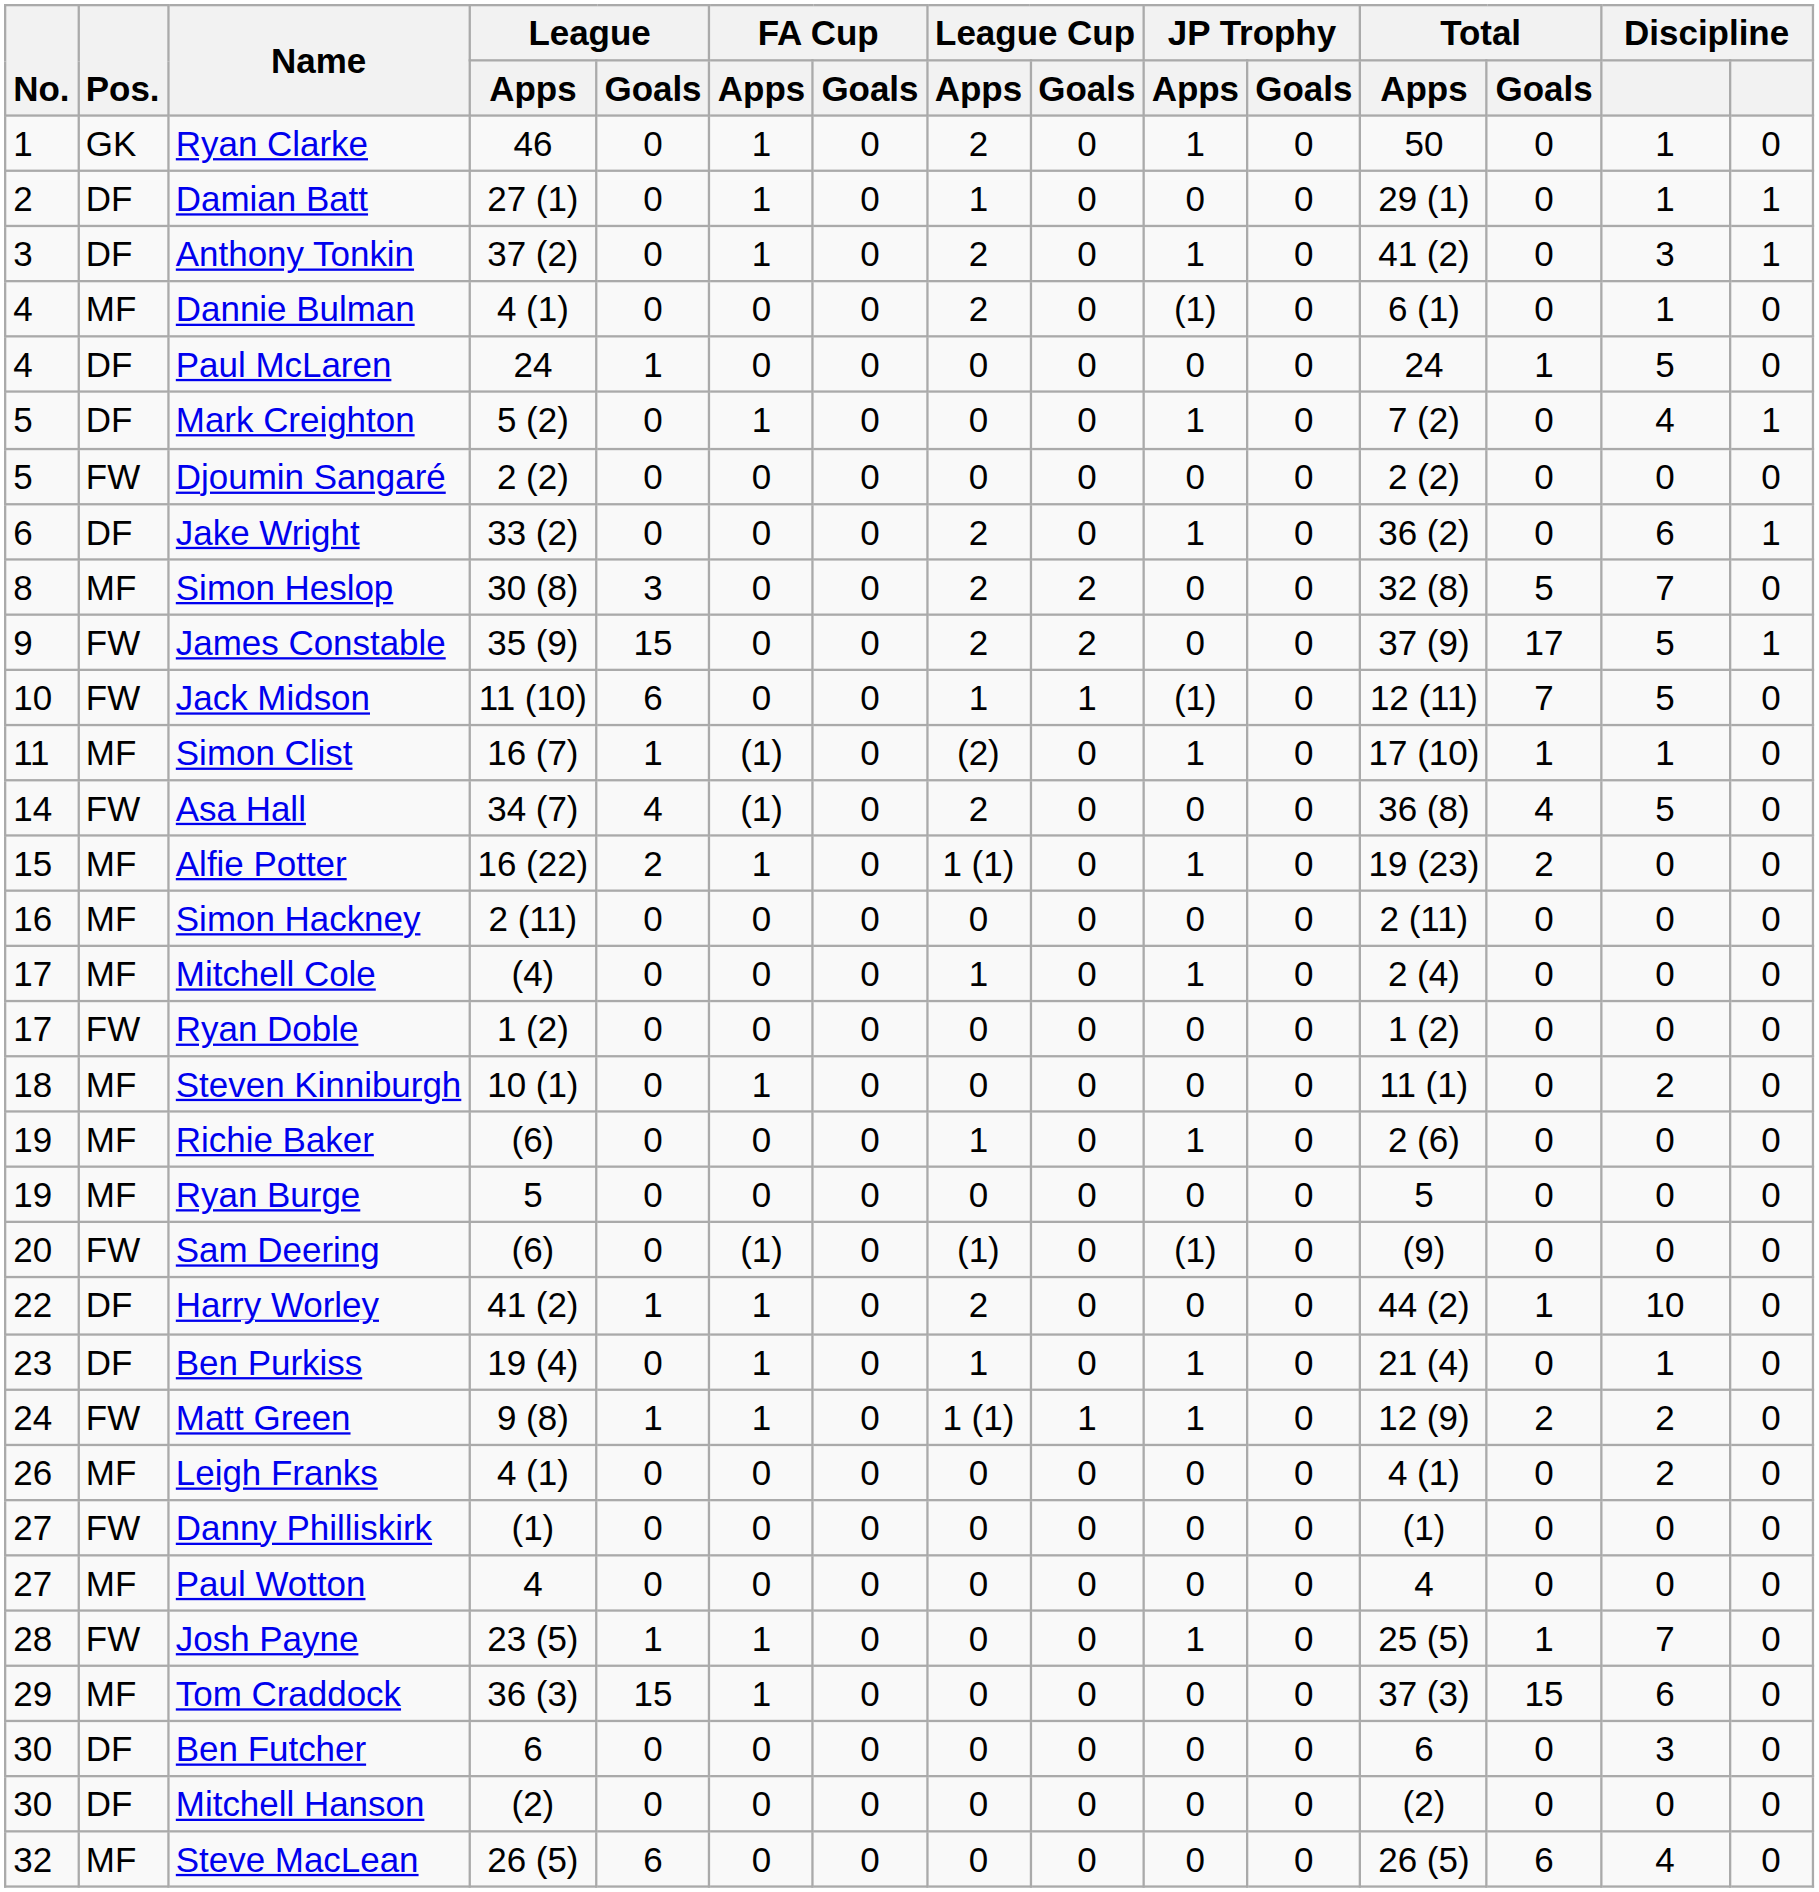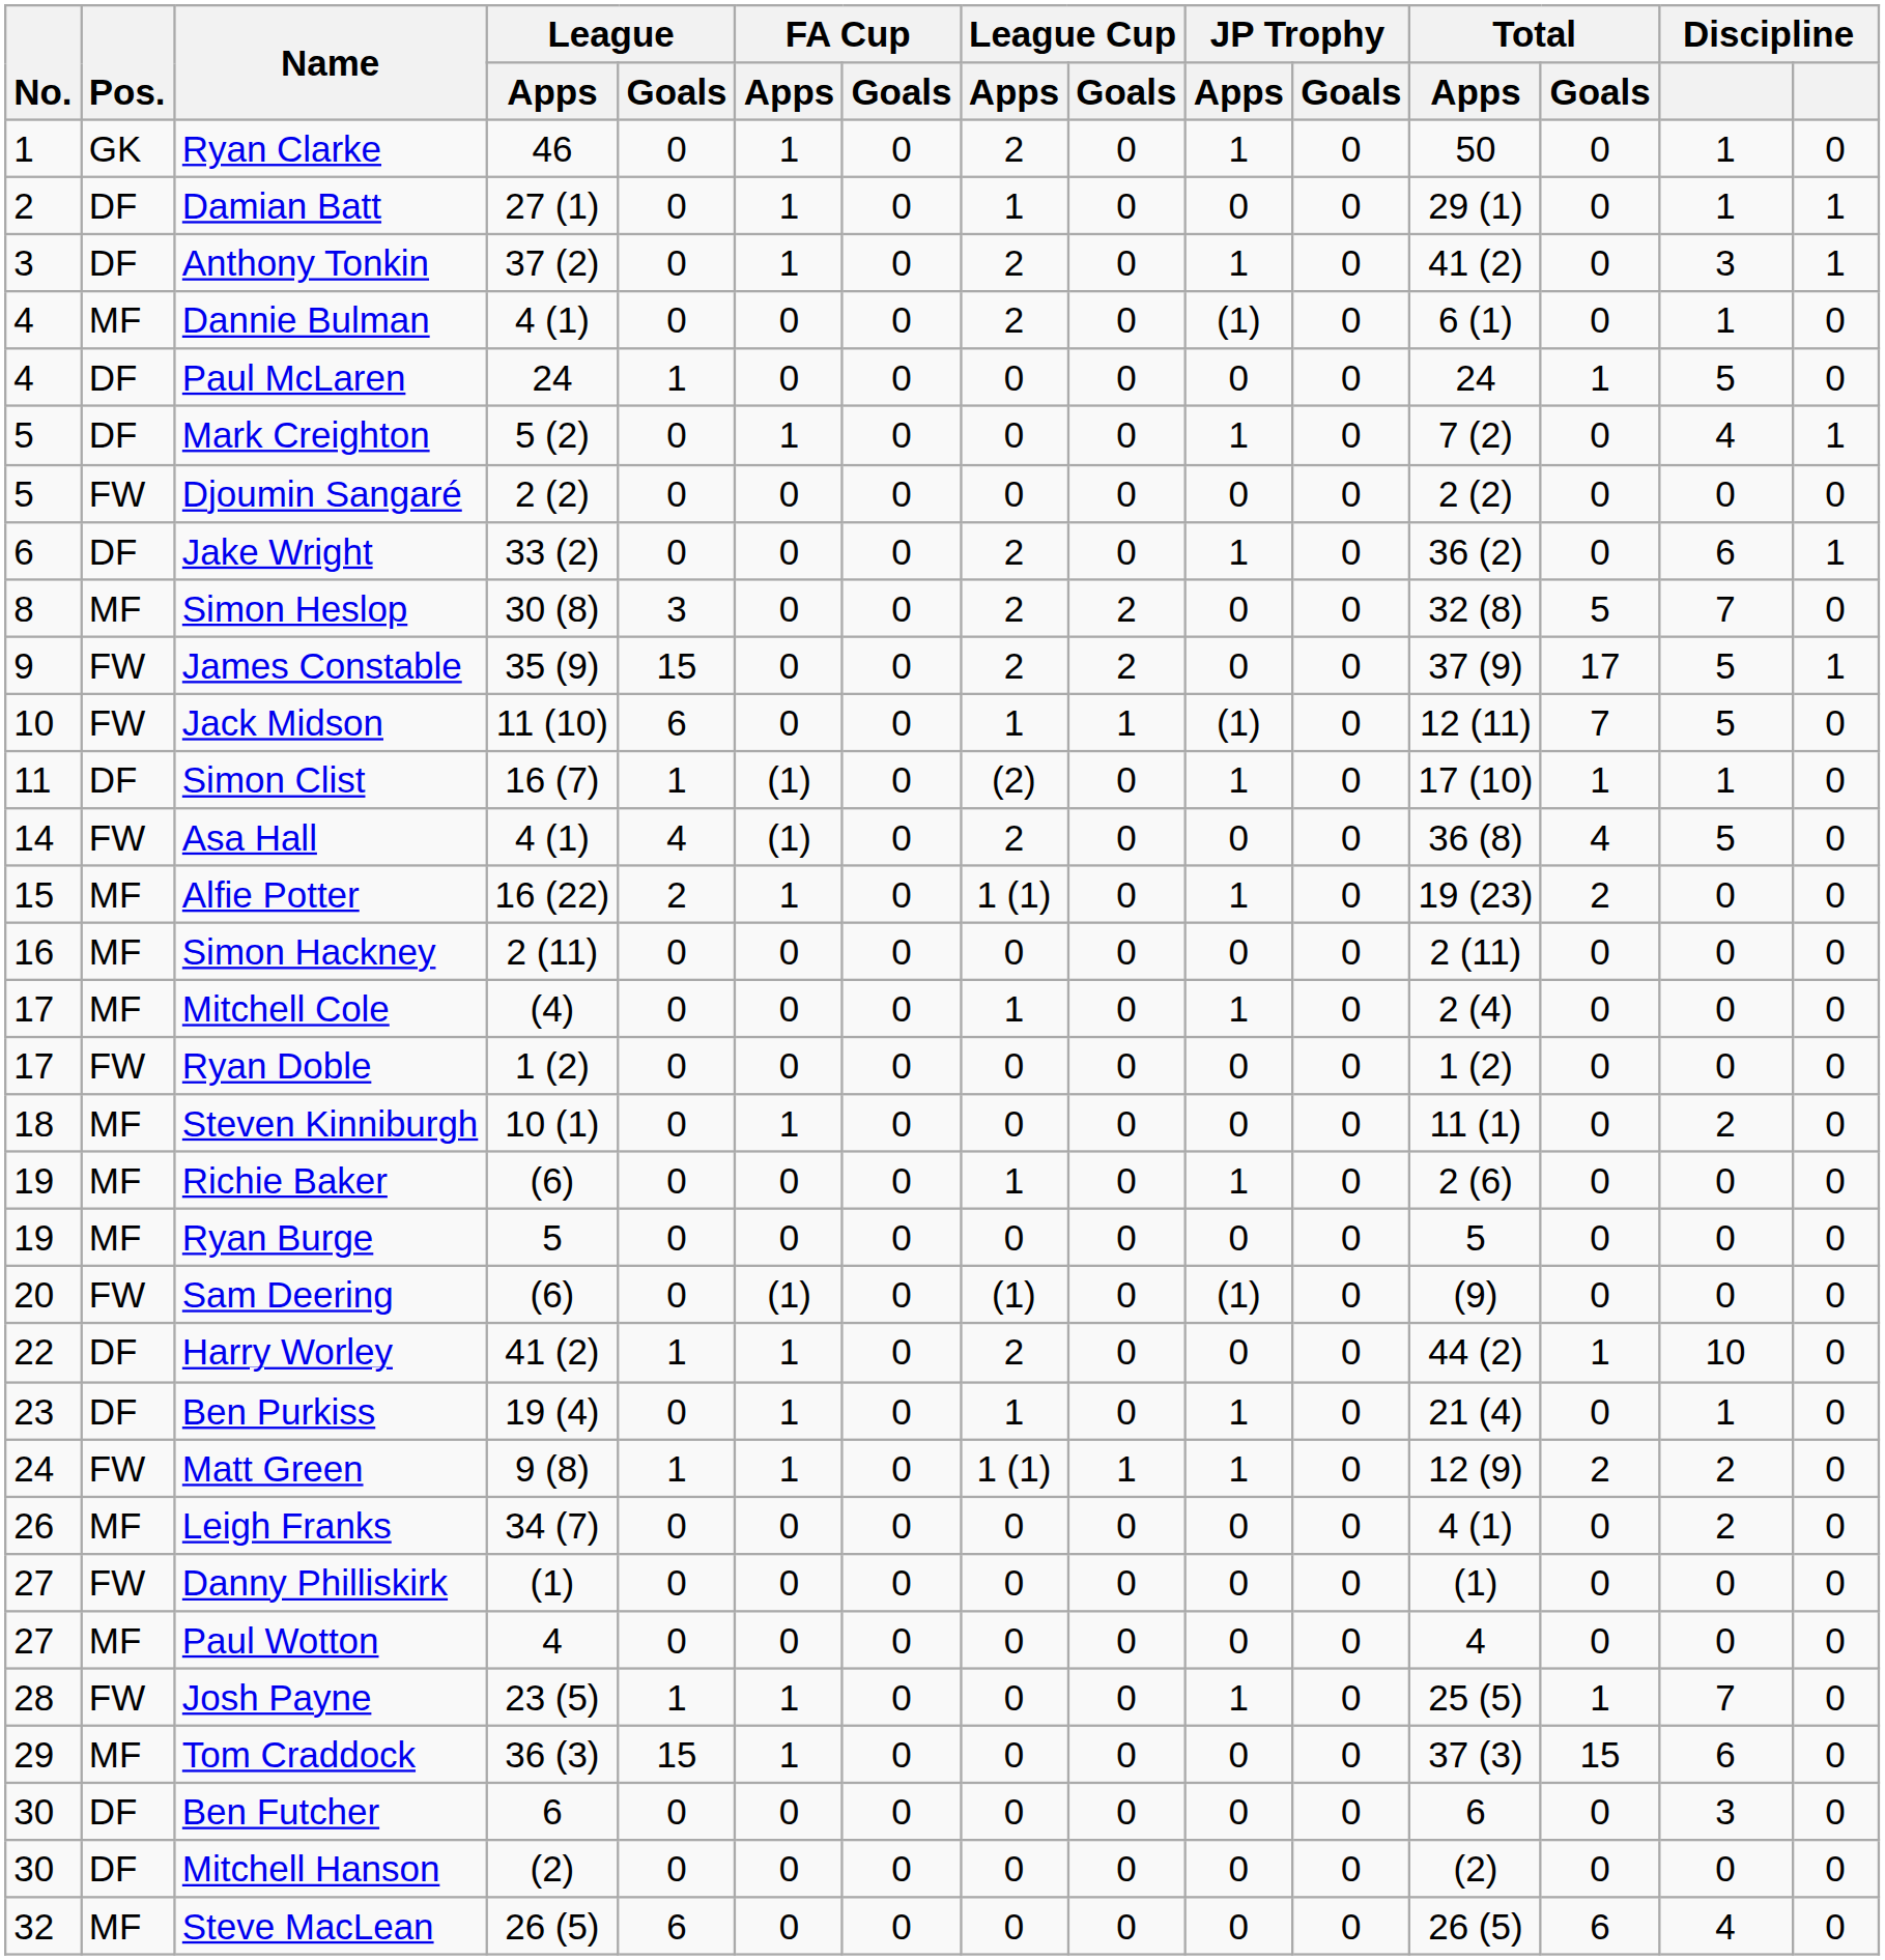Simon Clist | Pos.: MF -> DF
Asa Hall | League / Apps: 34 (7) -> 4 (1)
Leigh Franks | League / Apps: 4 (1) -> 34 (7)
